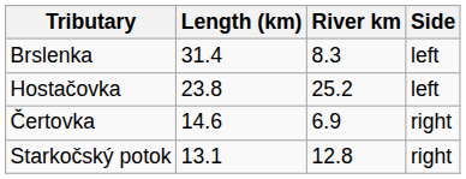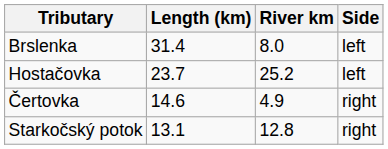Brslenka | River km: 8.3 -> 8.0
Hostačovka | Length (km): 23.8 -> 23.7
Čertovka | River km: 6.9 -> 4.9
